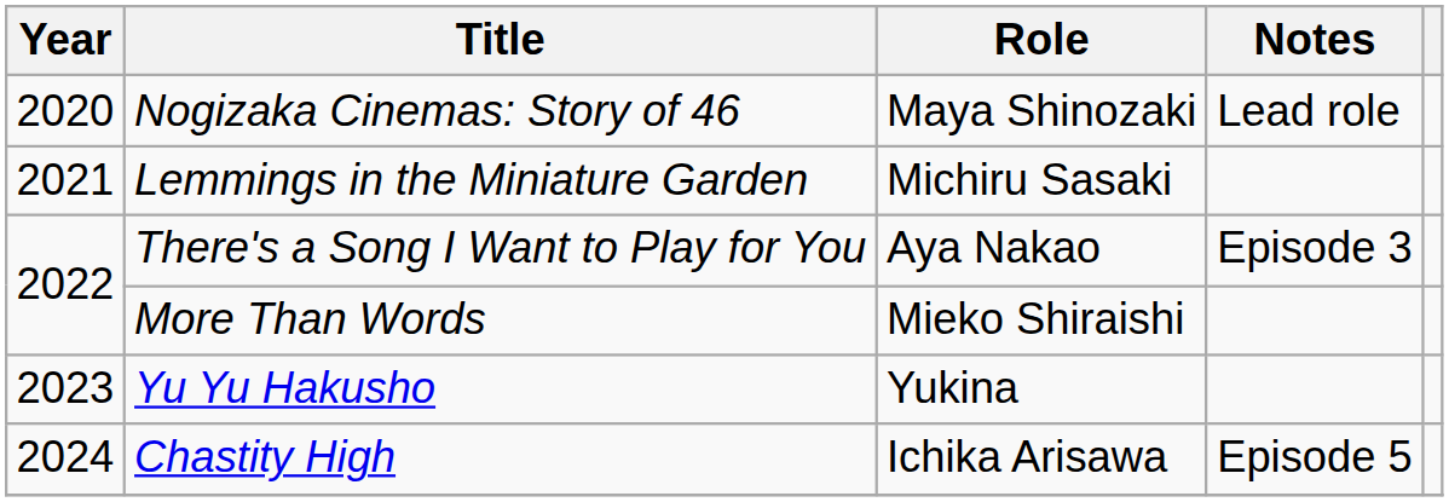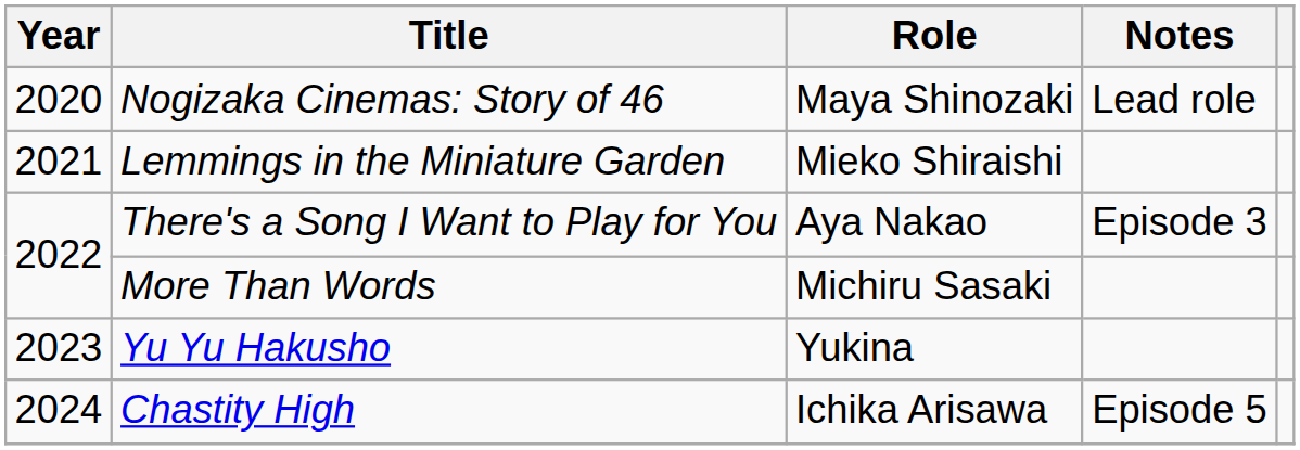Lemmings in the Miniature Garden | Role: Michiru Sasaki -> Mieko Shiraishi
More Than Words | Role: Mieko Shiraishi -> Michiru Sasaki
